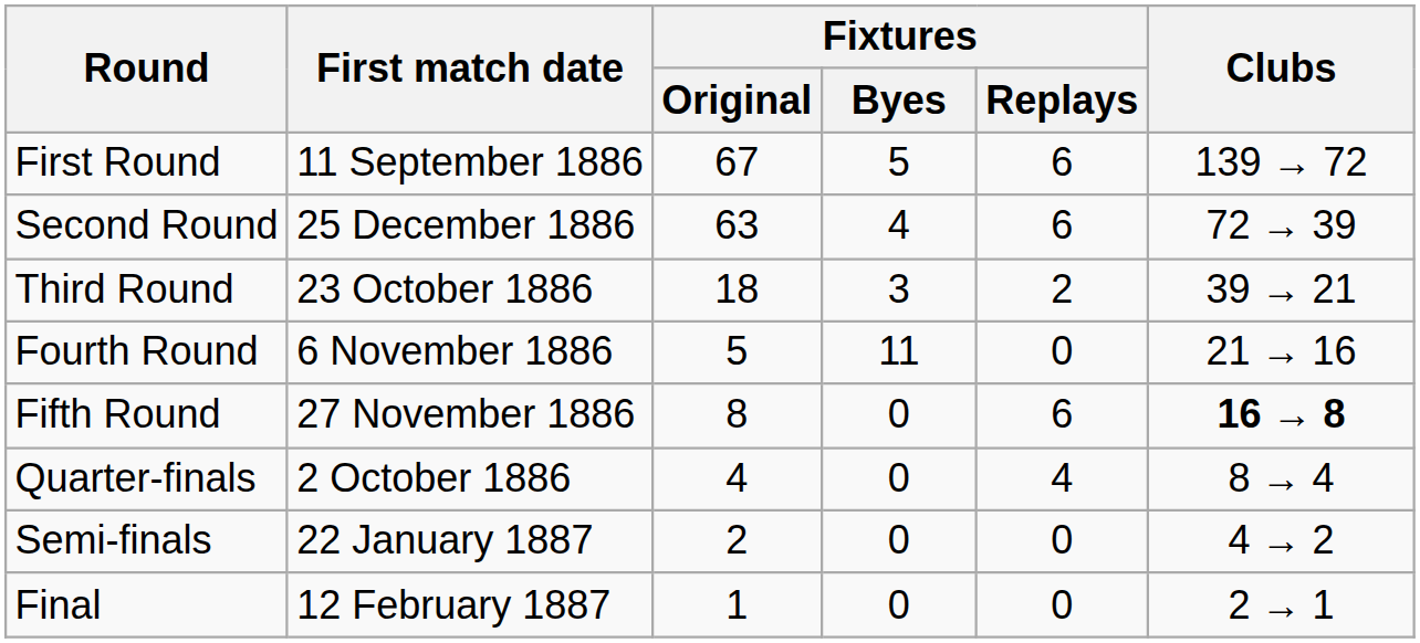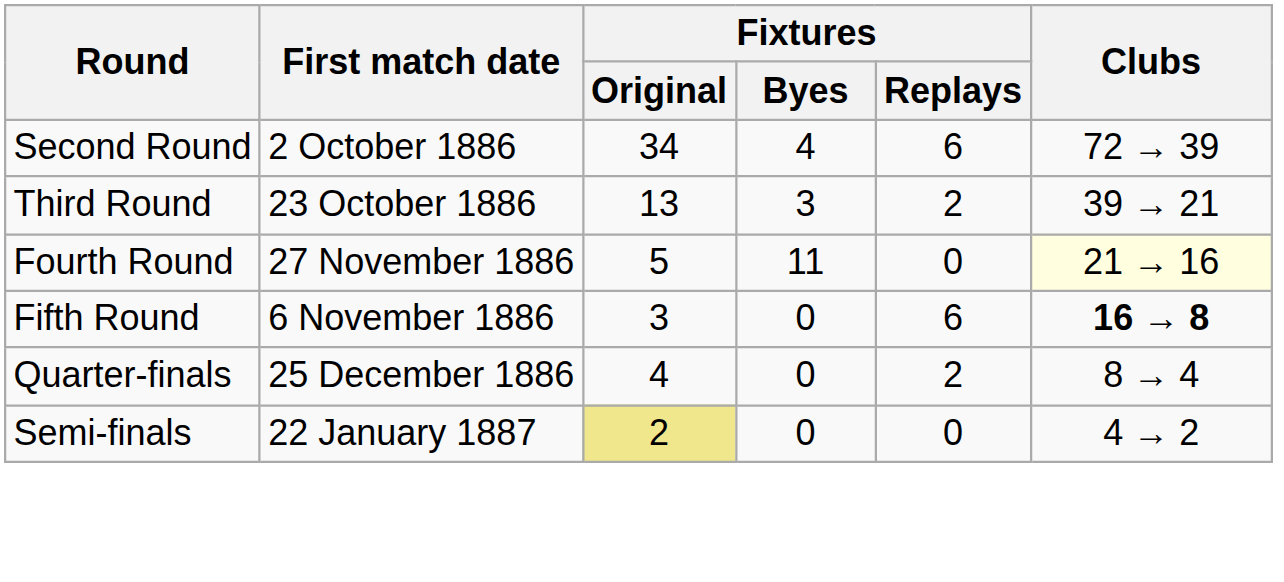- row: First Round | 11 September 1886 | 67 | 5 | 6 | 139 → 72
Second Round | First match date: 25 December 1886 -> 2 October 1886
Second Round | Fixtures / Original: 63 -> 34
Third Round | Fixtures / Original: 18 -> 13
Fourth Round | First match date: 6 November 1886 -> 27 November 1886
Fourth Round | Clubs: no background -> lightyellow background
Fifth Round | First match date: 27 November 1886 -> 6 November 1886
Fifth Round | Fixtures / Original: 8 -> 3
Quarter-finals | First match date: 2 October 1886 -> 25 December 1886
Quarter-finals | Fixtures / Replays: 4 -> 2
Semi-finals | Fixtures / Original: no background -> khaki background
- row: Final | 12 February 1887 | 1 | 0 | 0 | 2 → 1
